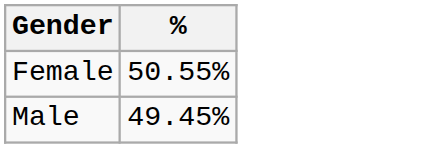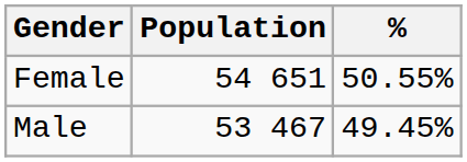+ column: Population | 54 651 | 53 467
